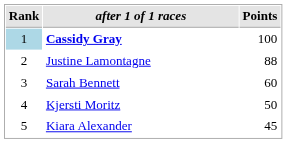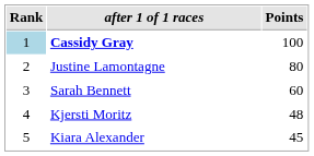Justine Lamontagne | Points: 88 -> 80
Kjersti Moritz | Points: 50 -> 48
